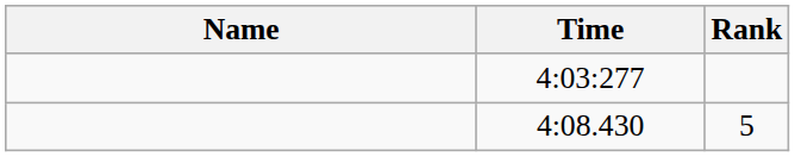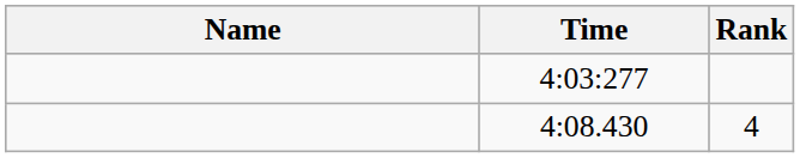4:08.430 | Rank: 5 -> 4
